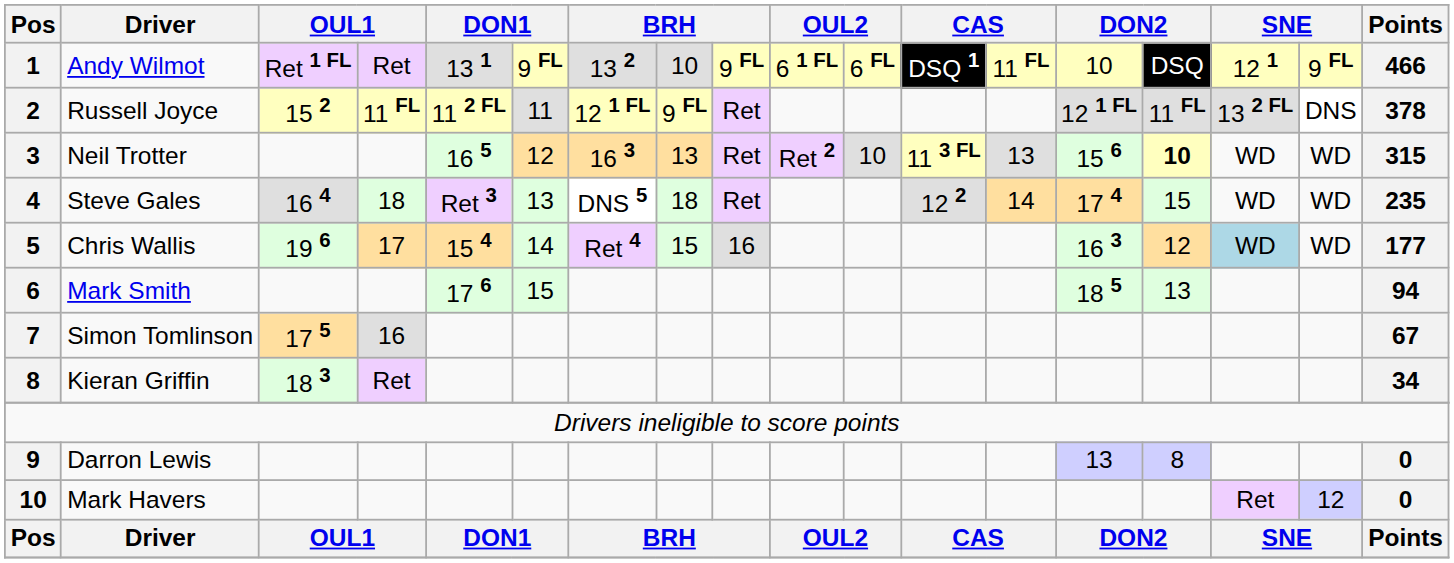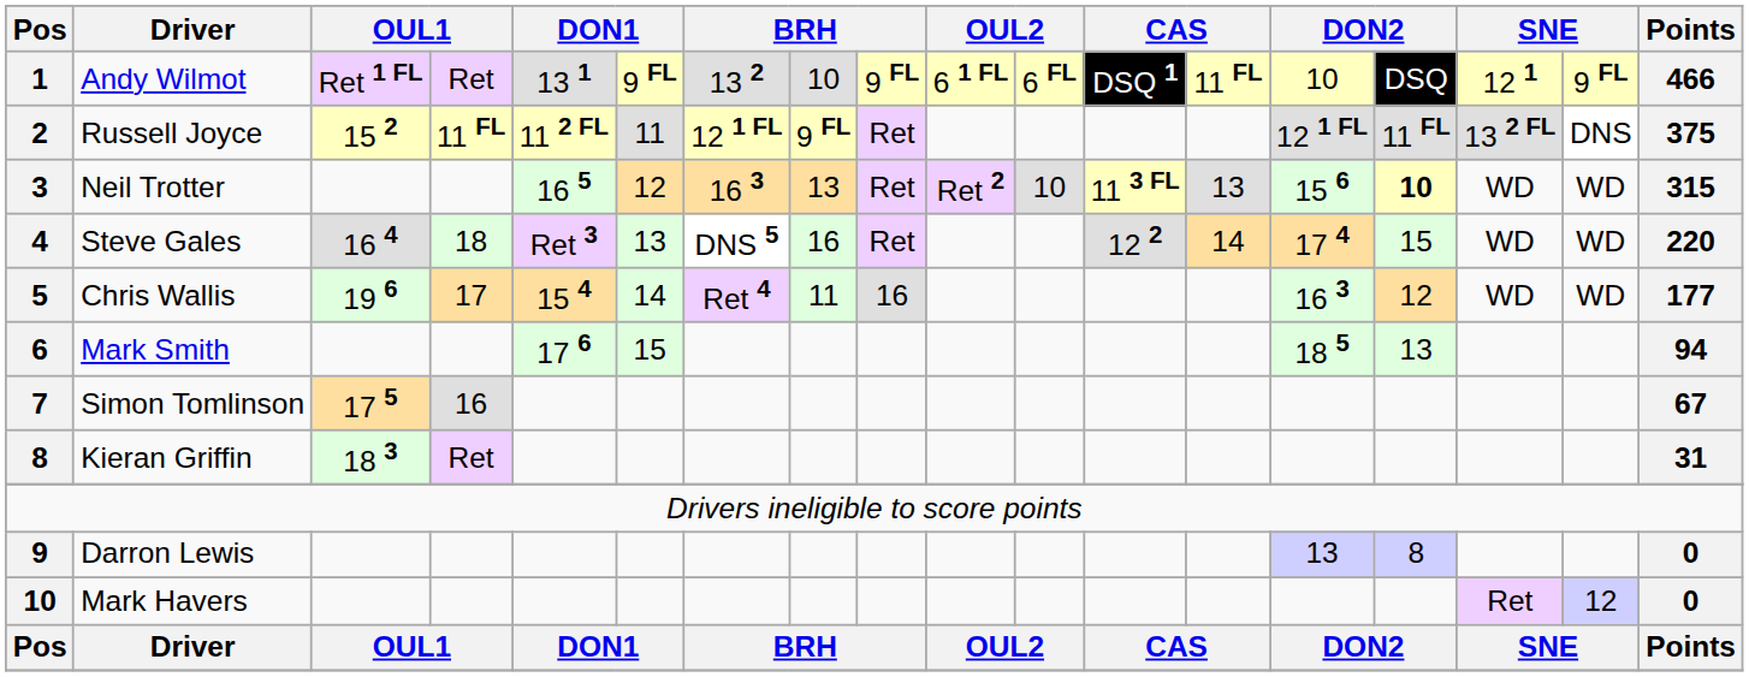Russell Joyce | Points: 378 -> 375
Steve Gales | column 8: 18 -> 16
Steve Gales | Points: 235 -> 220
Chris Wallis | column 8: 15 -> 11
Chris Wallis | column 16: lightblue background -> no background
Kieran Griffin | Points: 34 -> 31
